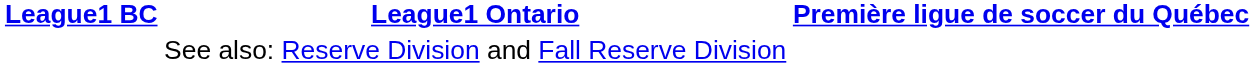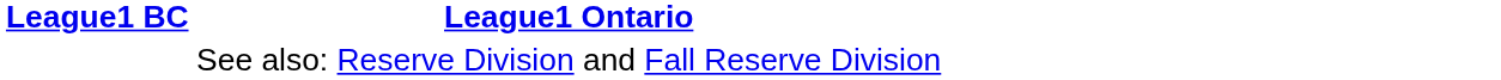- column: Première ligue de soccer du Québec
